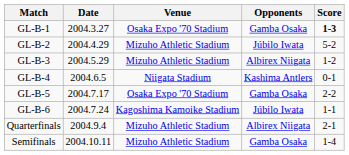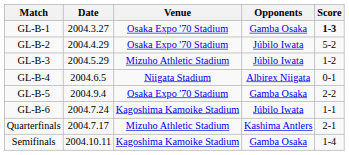GL-B-2 | Venue: Mizuho Athletic Stadium -> Osaka Expo '70 Stadium
GL-B-3 | Opponents: Albirex Niigata -> Júbilo Iwata
GL-B-4 | Opponents: Kashima Antlers -> Albirex Niigata
GL-B-5 | Date: 2004.7.17 -> 2004.9.4
Quarterfinals | Date: 2004.9.4 -> 2004.7.17
Quarterfinals | Opponents: Albirex Niigata -> Kashima Antlers
Semifinals | Venue: Mizuho Athletic Stadium -> Kagoshima Kamoike Stadium
